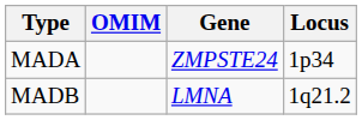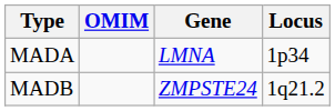MADA | Gene: ZMPSTE24 -> LMNA
MADB | Gene: LMNA -> ZMPSTE24
